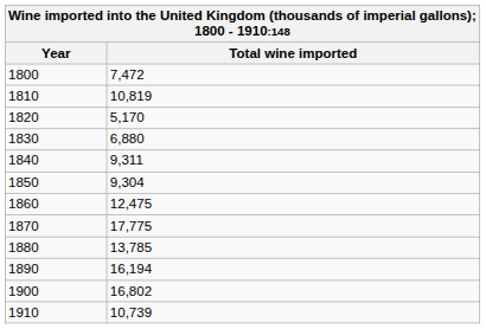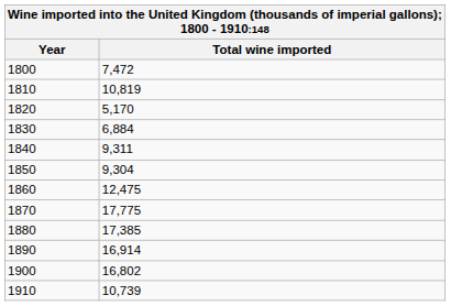1830 | Total wine imported: 6,880 -> 6,884
1880 | Total wine imported: 13,785 -> 17,385
1890 | Total wine imported: 16,194 -> 16,914
